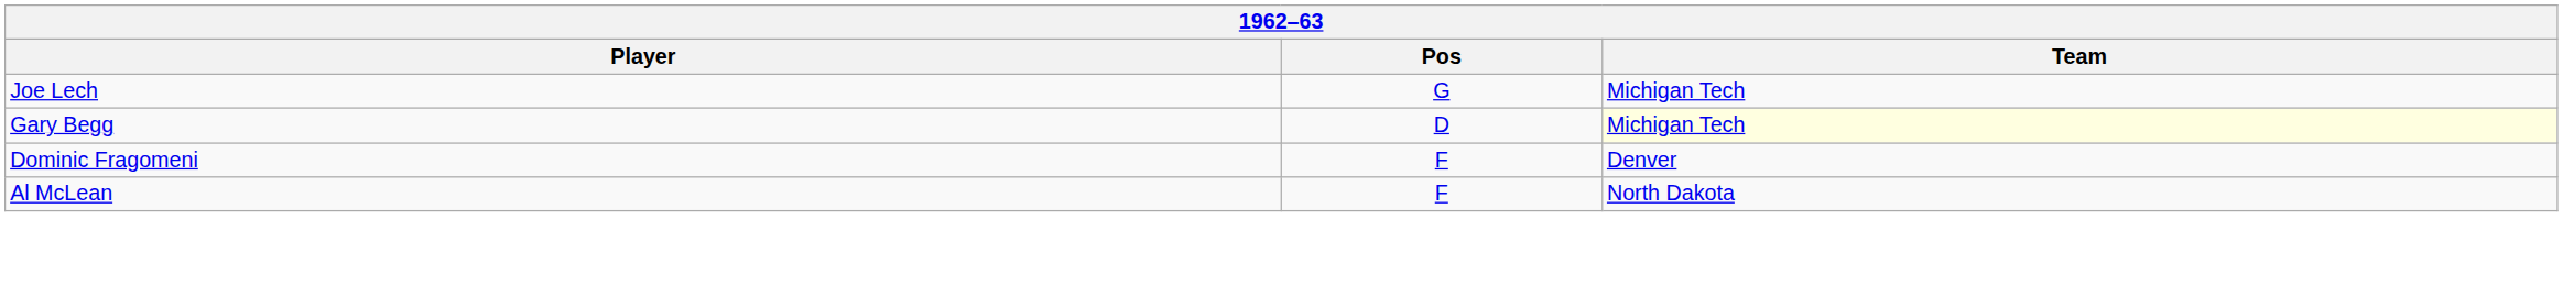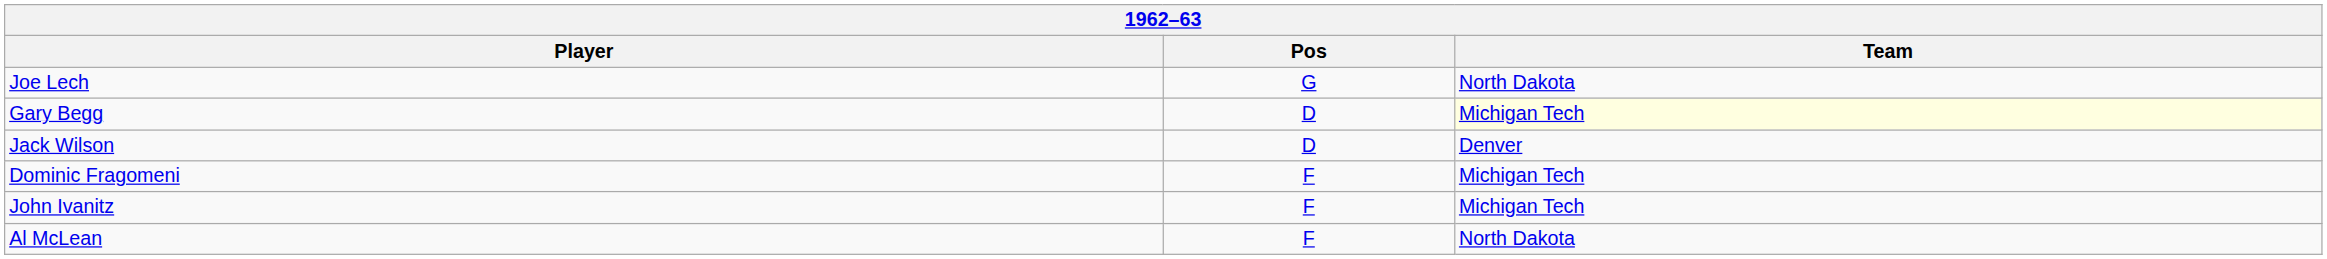Joe Lech | Team: Michigan Tech -> North Dakota
+ row: Jack Wilson | D | Denver
Dominic Fragomeni | Team: Denver -> Michigan Tech
+ row: John Ivanitz | F | Michigan Tech
